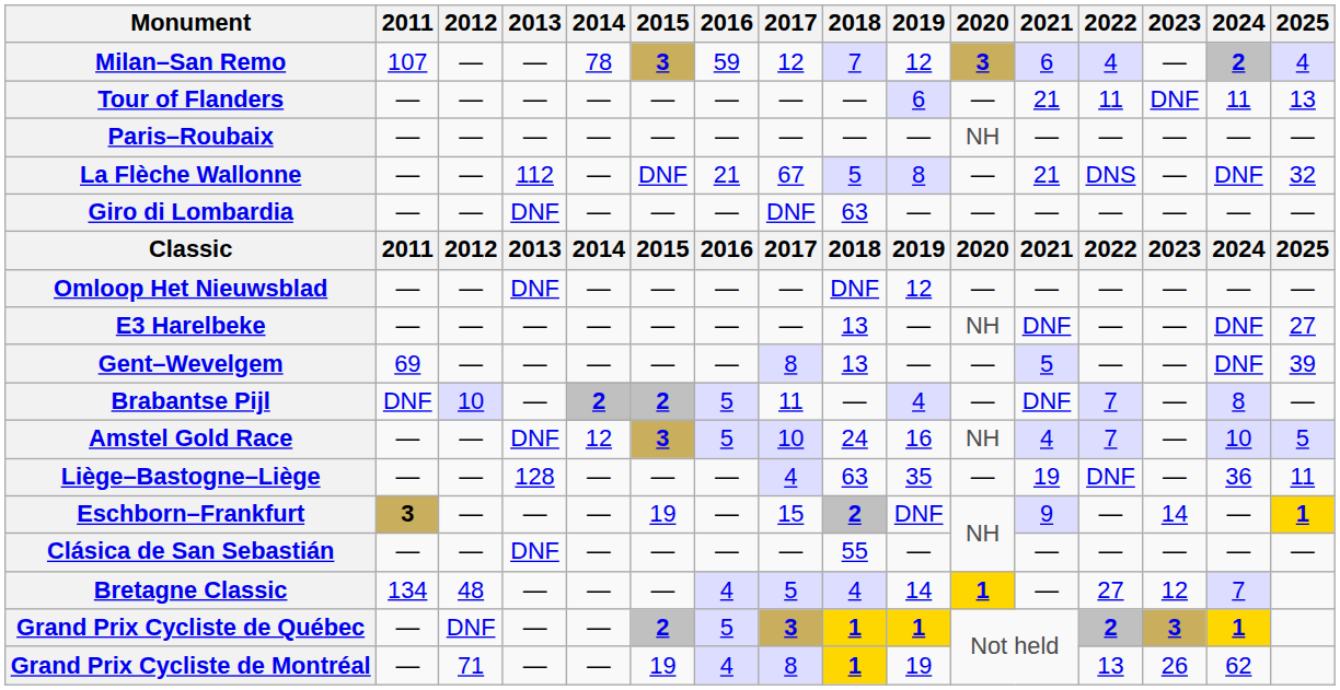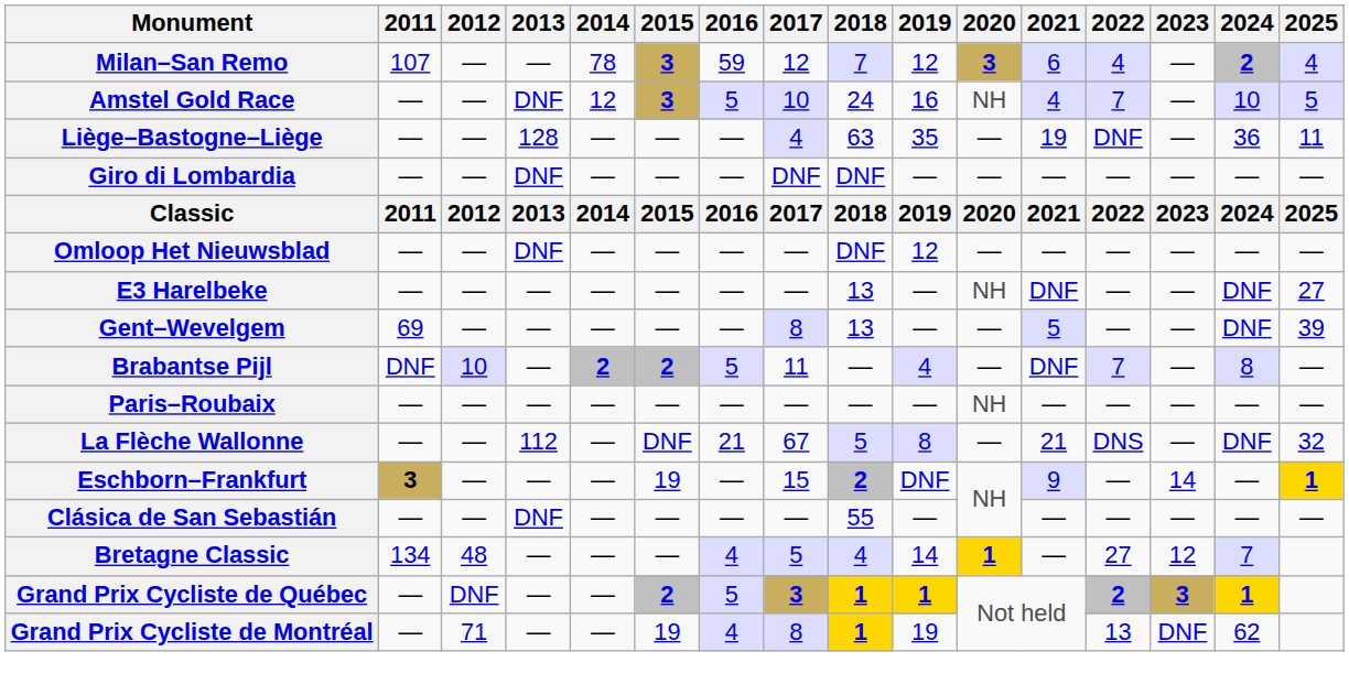- row: Tour of Flanders | — | — | — | — | — | — | — | — | 6 | — | 21 | 11 | DNF | 11 | 13
rows swapped: Paris–Roubaix <-> Amstel Gold Race
rows swapped: Liège–Bastogne–Liège <-> La Flèche Wallonne
Giro di Lombardia | 2018: 63 -> DNF
Grand Prix Cycliste de Montréal | 2023: 26 -> DNF
